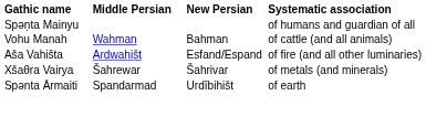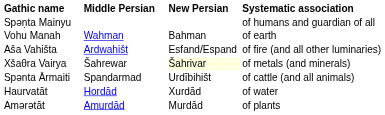Vohu Manah | Systematic association: of cattle (and all animals) -> of earth
Xšaθra Vairya | New Persian: no background -> lightyellow background
Spənta Ārmaiti | Systematic association: of earth -> of cattle (and all animals)
+ row: Haurvatāt | Hordād | Xurdād | of water
+ row: Amərətāt | Amurdād | Murdād | of plants
